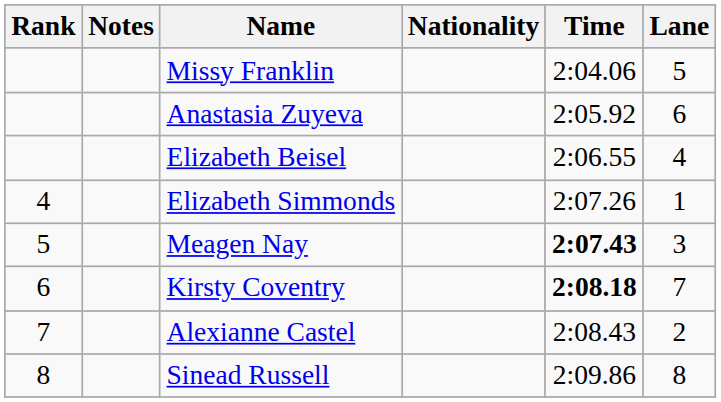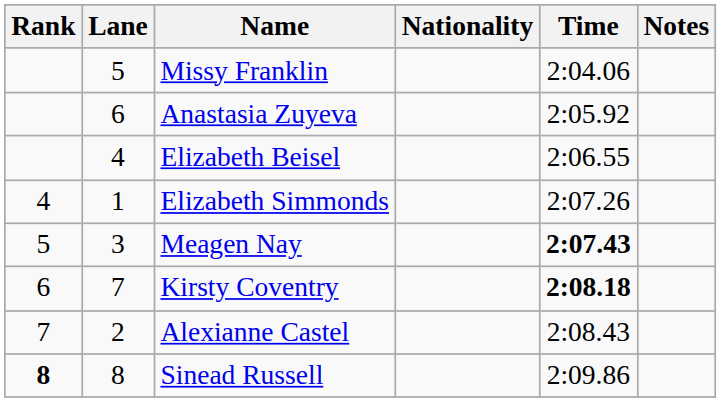columns swapped: Lane <-> Notes
Sinead Russell | Rank: normal -> bold
